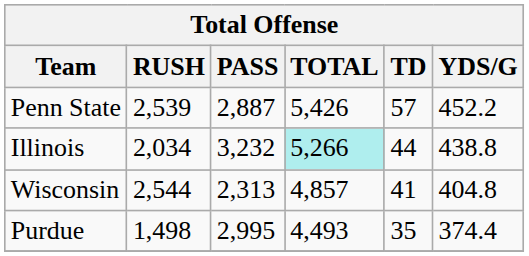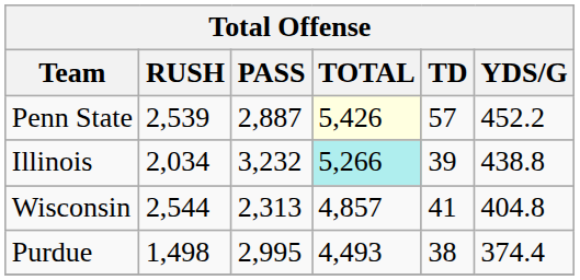Penn State | TOTAL: no background -> lightyellow background
Illinois | TD: 44 -> 39
Purdue | TD: 35 -> 38
